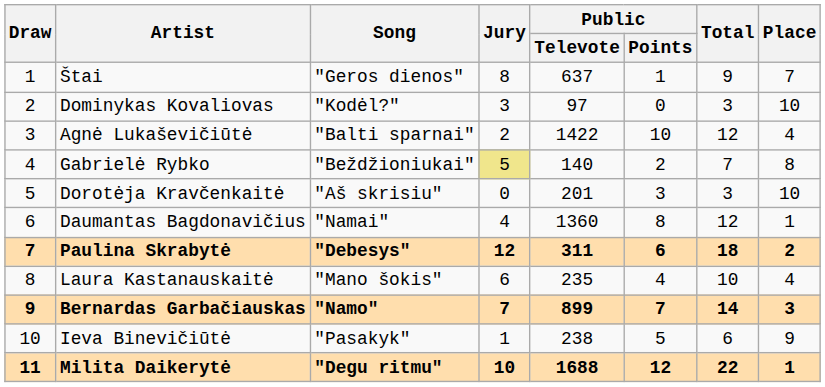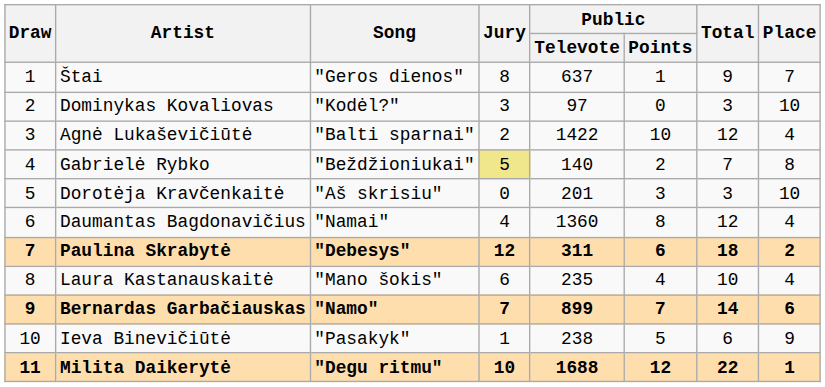Daumantas Bagdonavičius | Place: 1 -> 4
Bernardas Garbačiauskas | Place: 3 -> 6
